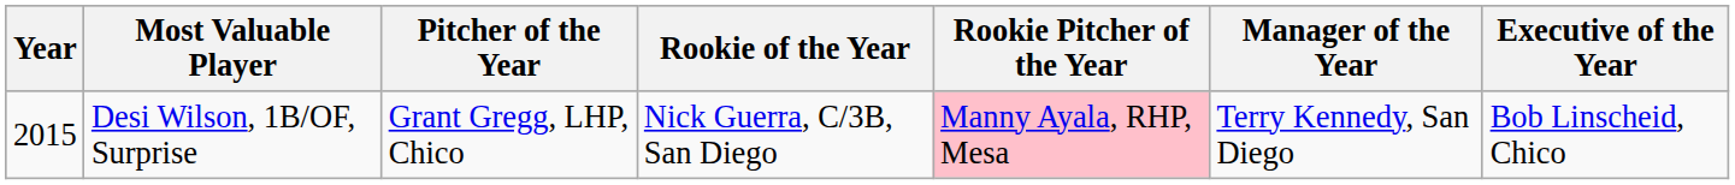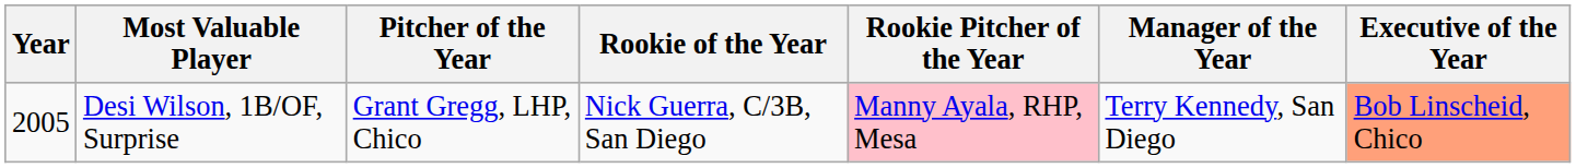Desi Wilson, 1B/OF, Surprise | Year: 2015 -> 2005
Desi Wilson, 1B/OF, Surprise | Executive of the Year: no background -> lightsalmon background
